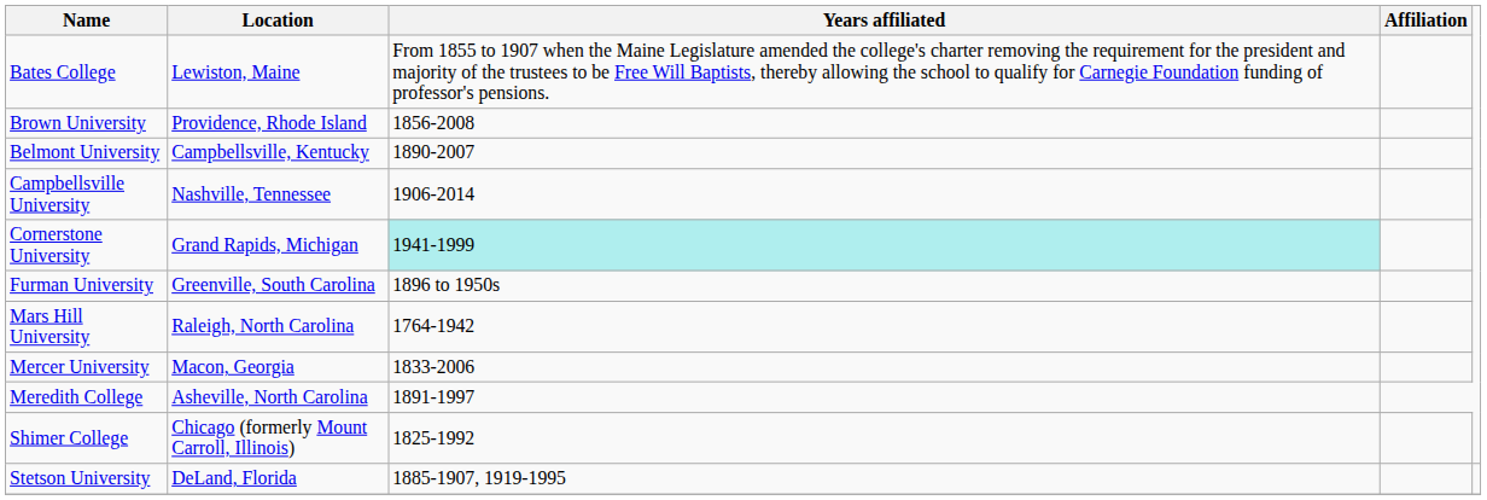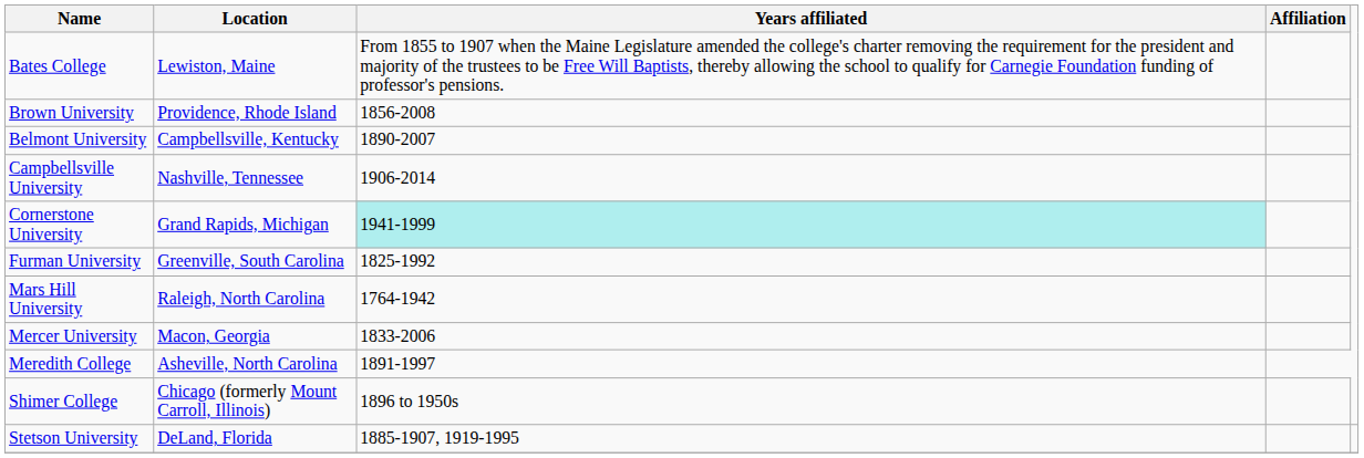Furman University | Years affiliated: 1896 to 1950s -> 1825-1992
Shimer College | Years affiliated: 1825-1992 -> 1896 to 1950s
